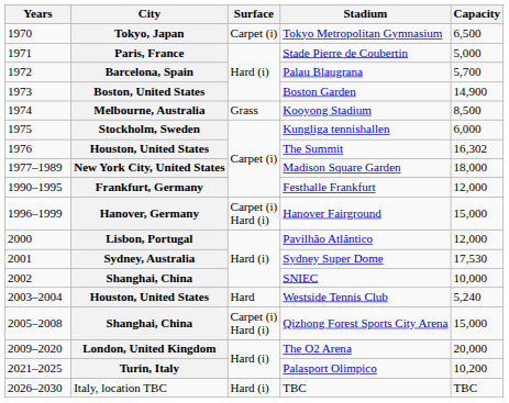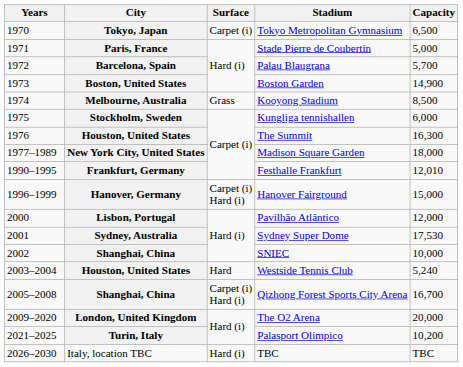The Summit | Capacity: 16,302 -> 16,300
Festhalle Frankfurt | Capacity: 12,000 -> 12,010
Qizhong Forest Sports City Arena | Capacity: 15,000 -> 16,700
